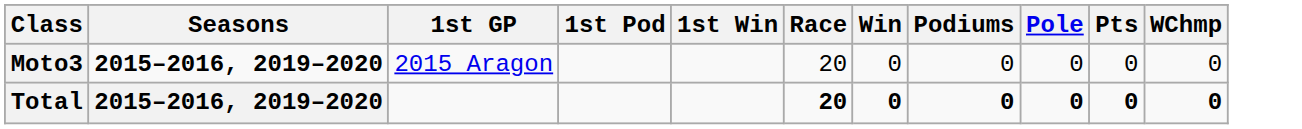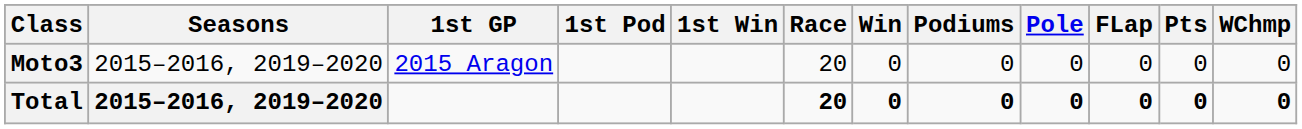+ column: FLap | 0 | 0
Moto3 | Seasons: bold -> normal
